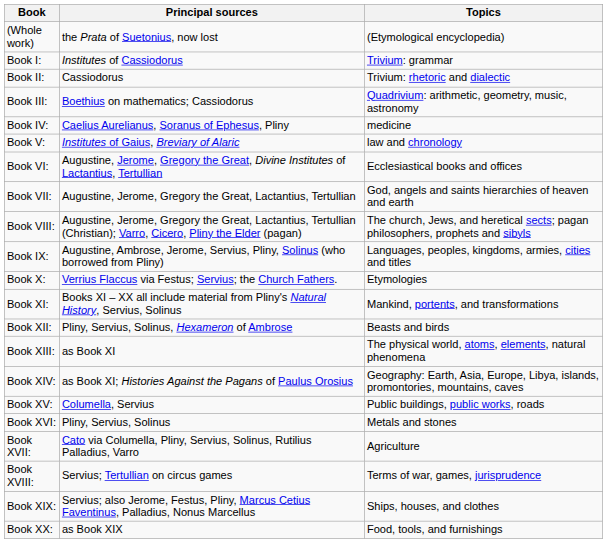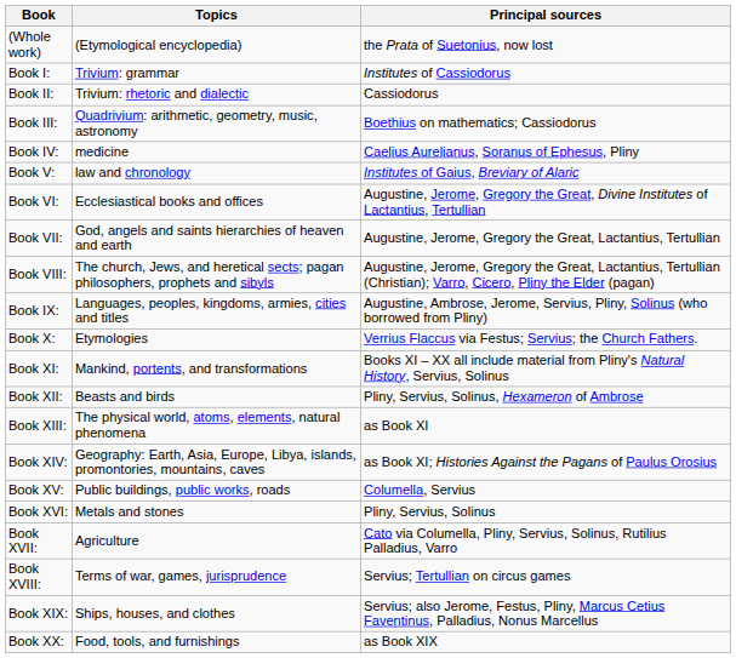columns swapped: Topics <-> Principal sources
